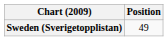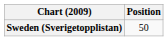Sweden (Sverigetopplistan) | Position: 49 -> 50
